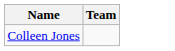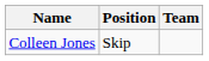+ column: Position | Skip
